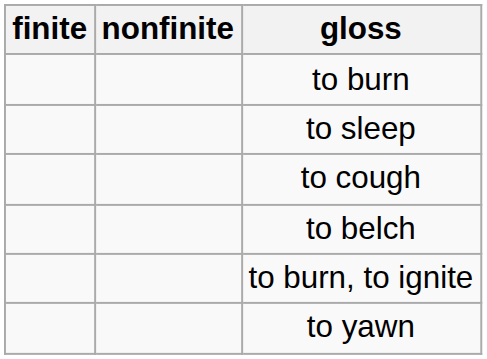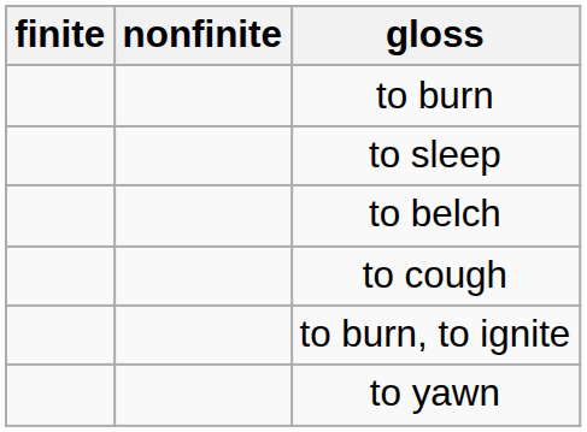rows swapped: to cough <-> to belch
